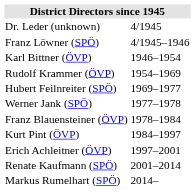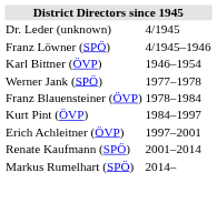- row: Rudolf Krammer (ÖVP) | 1954–1969
- row: Hubert Feilnreiter (SPÖ) | 1969–1977
